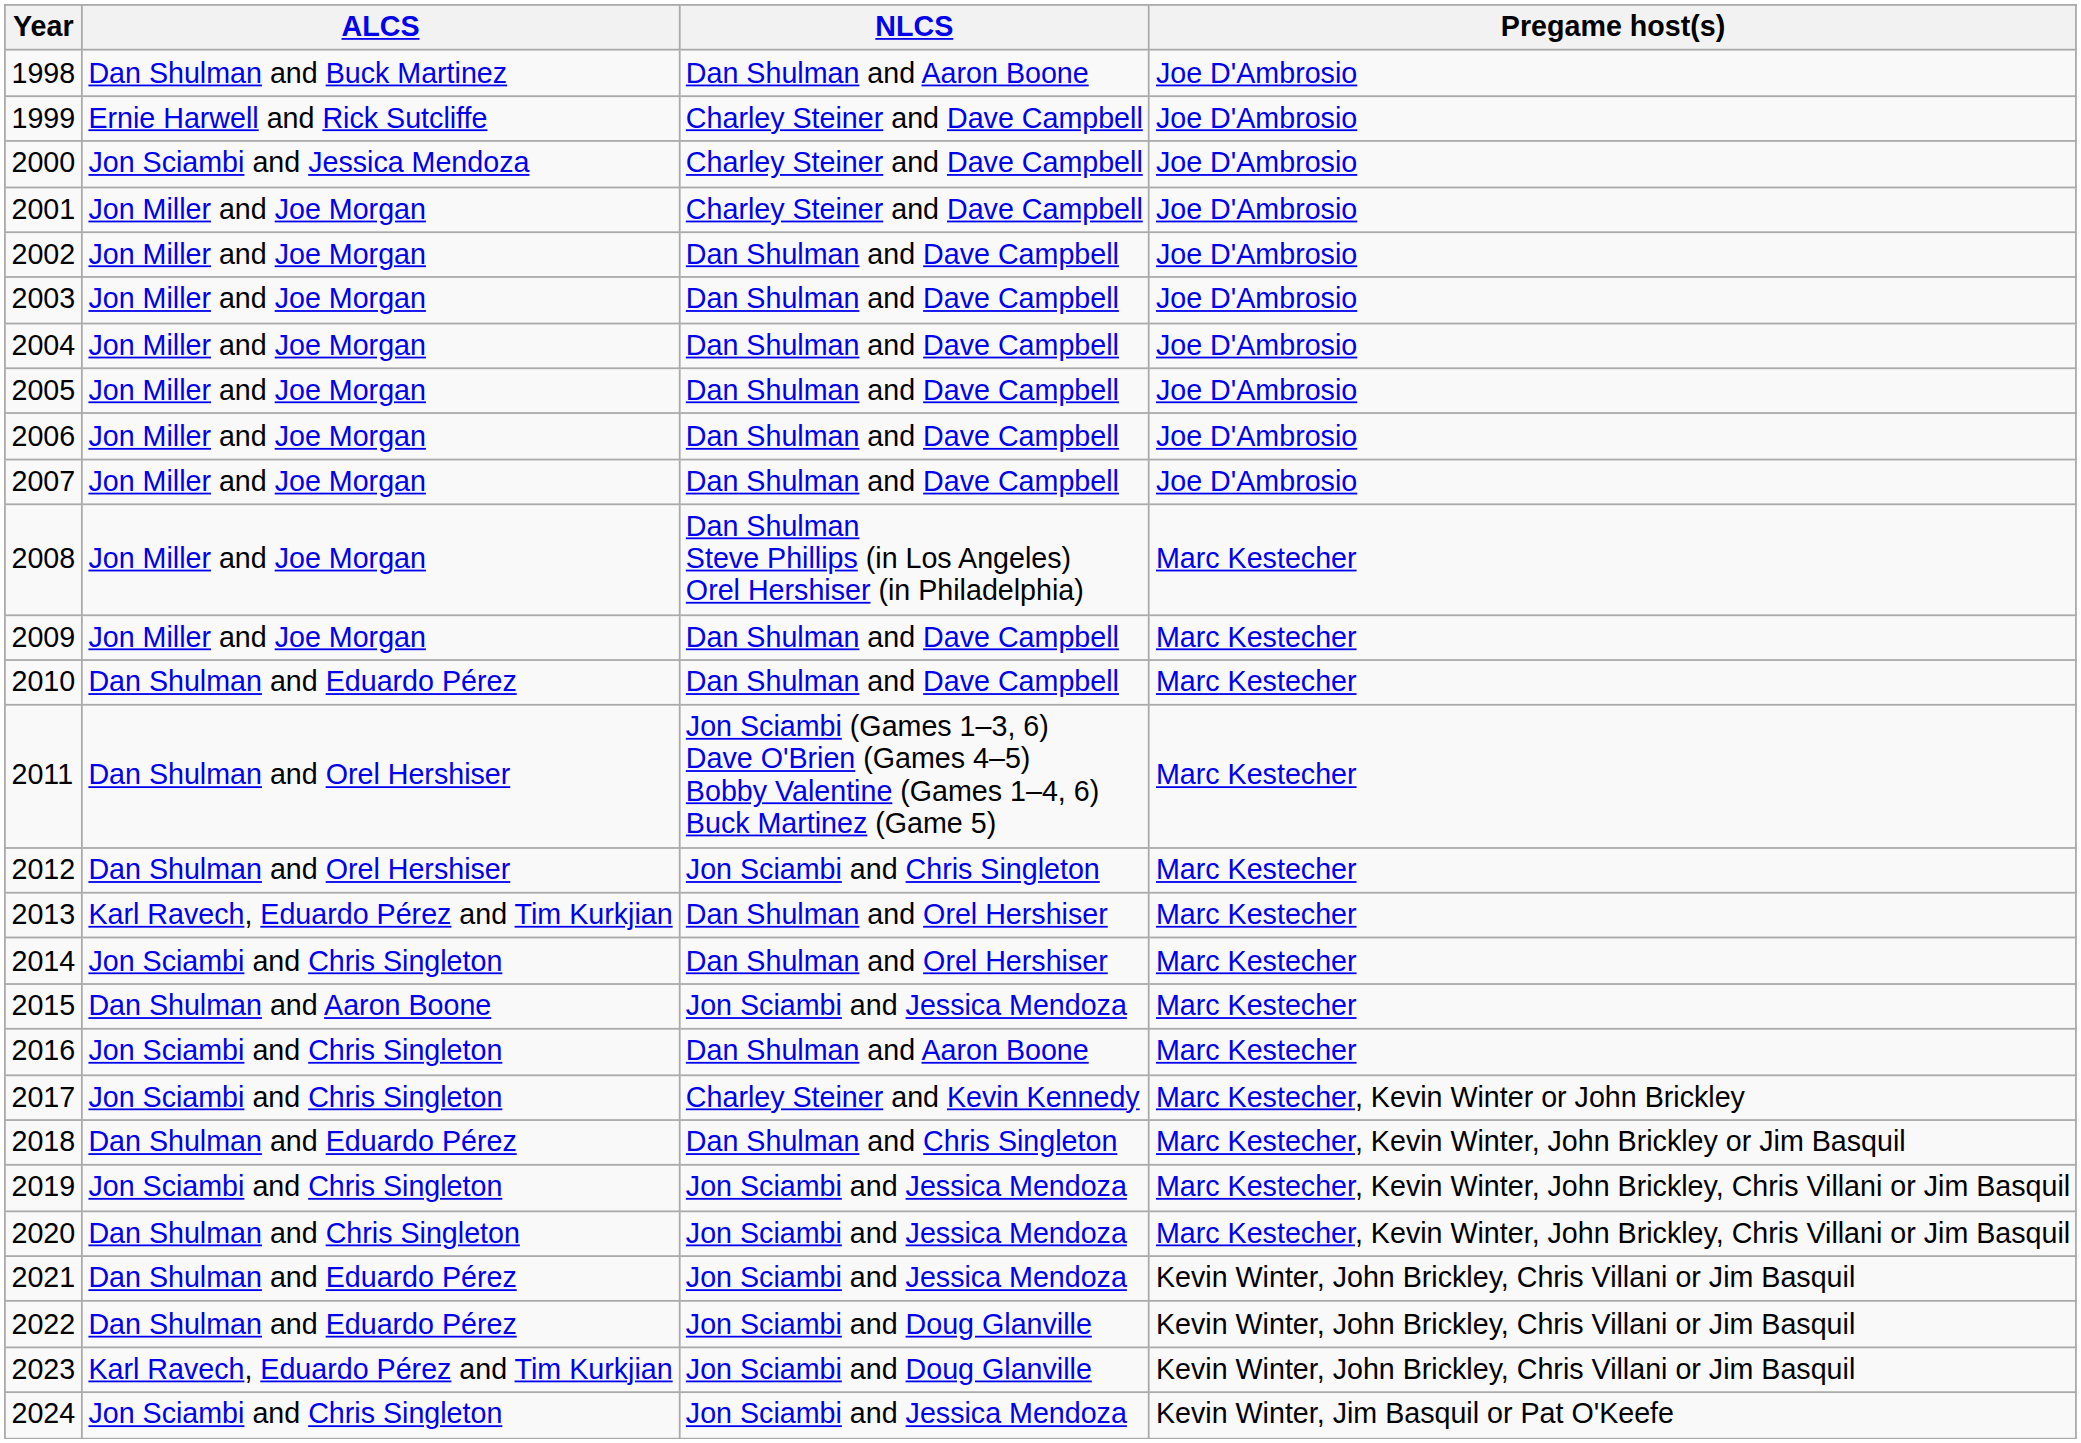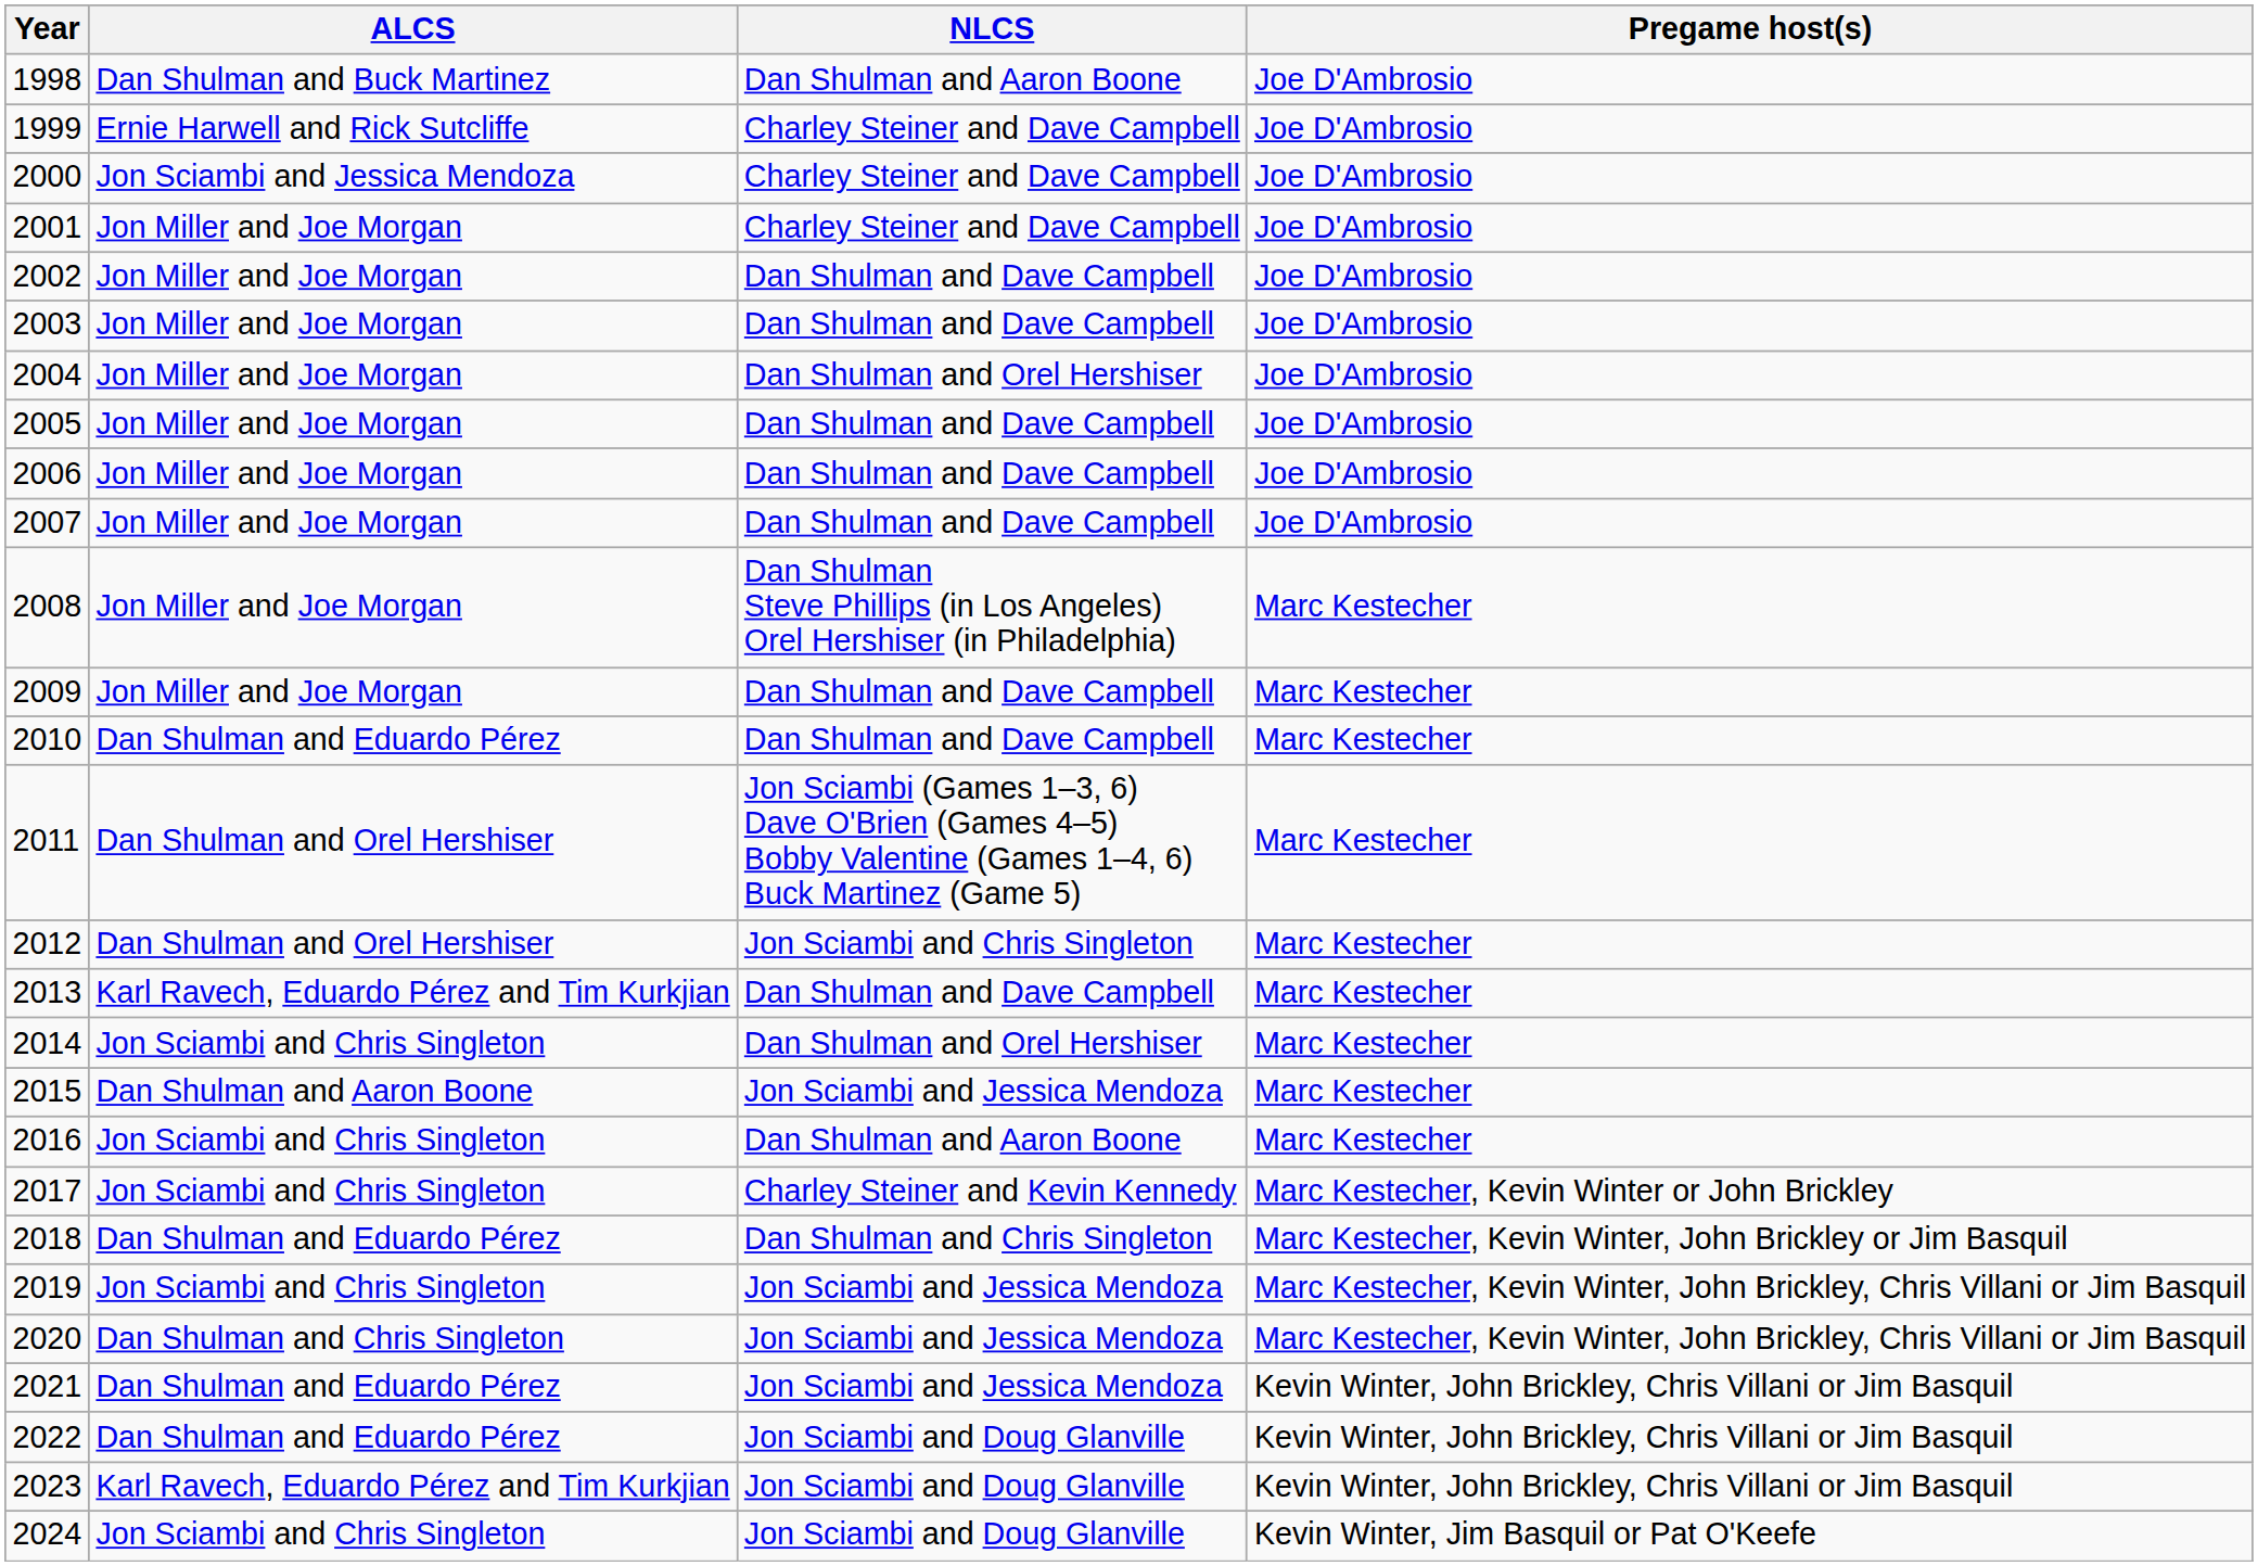2004 | NLCS: Dan Shulman and Dave Campbell -> Dan Shulman and Orel Hershiser
2013 | NLCS: Dan Shulman and Orel Hershiser -> Dan Shulman and Dave Campbell
2024 | NLCS: Jon Sciambi and Jessica Mendoza -> Jon Sciambi and Doug Glanville
